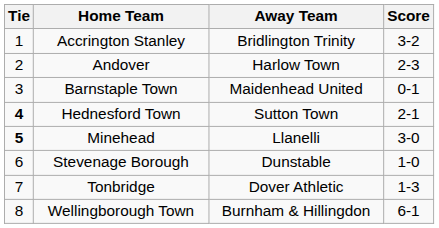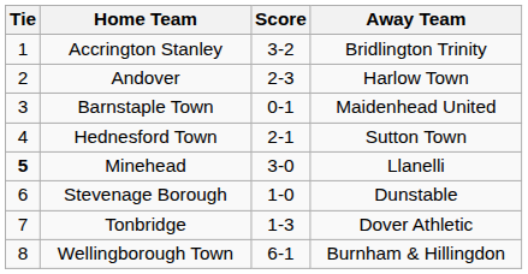columns swapped: Score <-> Away Team
Hednesford Town | Tie: bold -> normal
